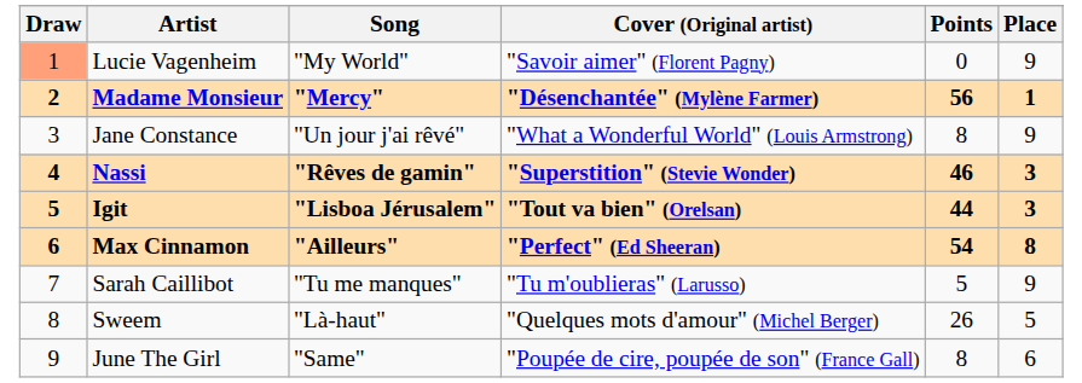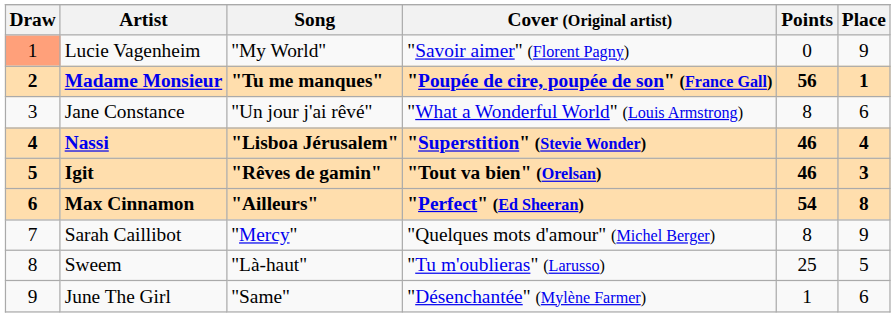Madame Monsieur | Song: "Mercy" -> "Tu me manques"
Madame Monsieur | Cover (Original artist): "Désenchantée" (Mylène Farmer) -> "Poupée de cire, poupée de son" (France Gall)
Jane Constance | Place: 9 -> 6
Nassi | Song: "Rêves de gamin" -> "Lisboa Jérusalem"
Nassi | Place: 3 -> 4
Igit | Song: "Lisboa Jérusalem" -> "Rêves de gamin"
Igit | Points: 44 -> 46
Sarah Caillibot | Song: "Tu me manques" -> "Mercy"
Sarah Caillibot | Cover (Original artist): "Tu m'oublieras" (Larusso) -> "Quelques mots d'amour" (Michel Berger)
Sarah Caillibot | Points: 5 -> 8
Sweem | Cover (Original artist): "Quelques mots d'amour" (Michel Berger) -> "Tu m'oublieras" (Larusso)
Sweem | Points: 26 -> 25
June The Girl | Cover (Original artist): "Poupée de cire, poupée de son" (France Gall) -> "Désenchantée" (Mylène Farmer)
June The Girl | Points: 8 -> 1
